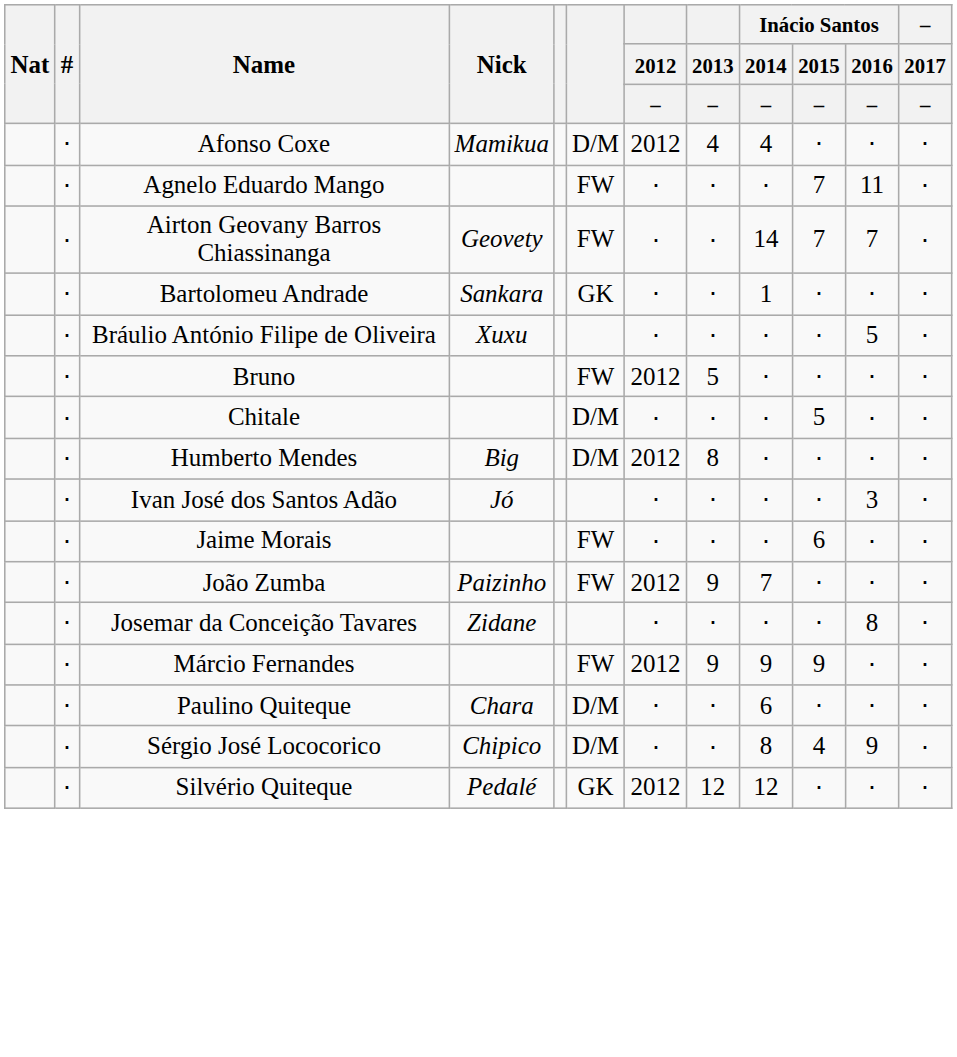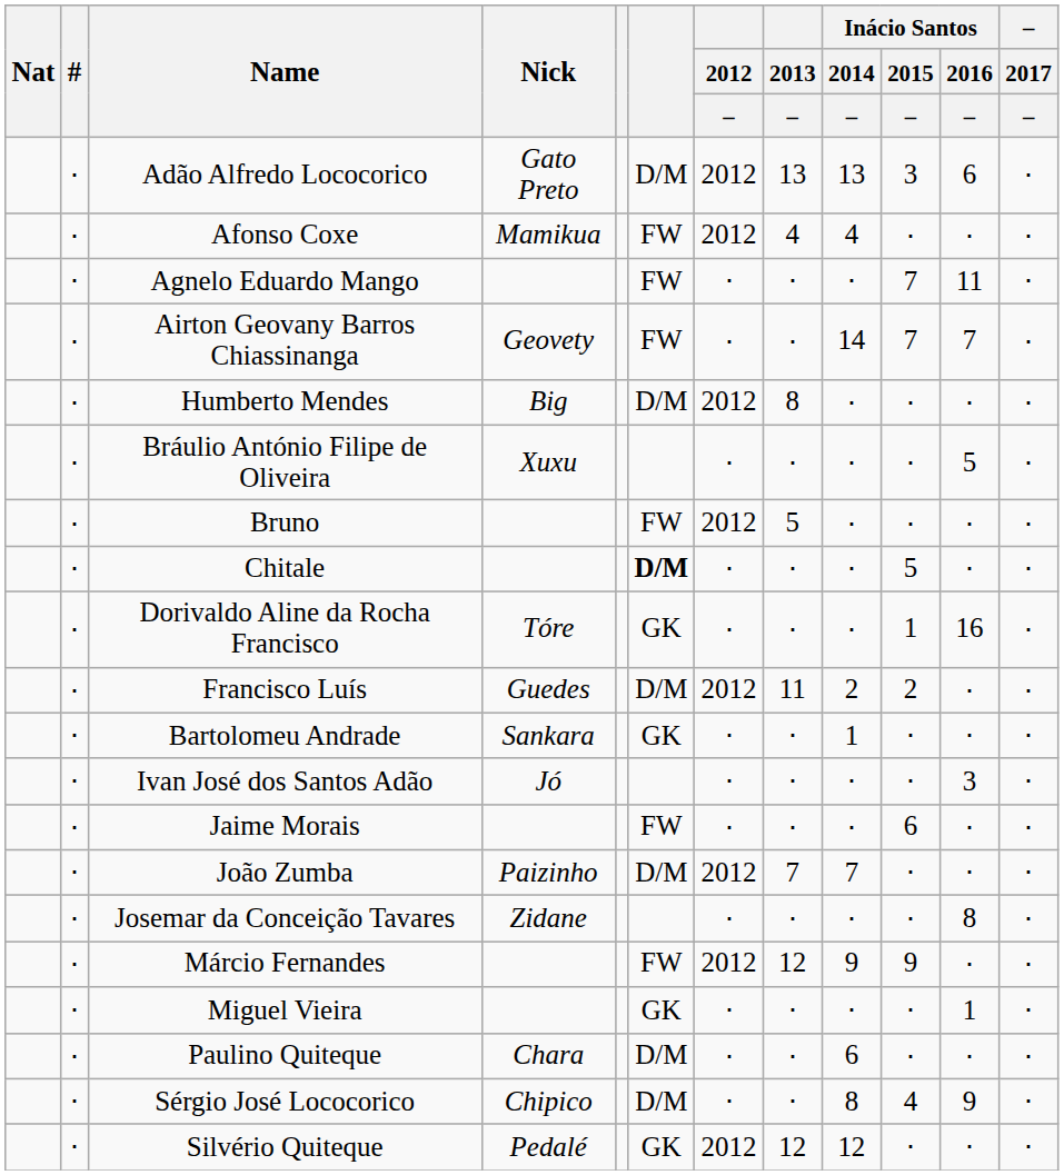+ row: ⋅ | Adão Alfredo Lococorico | Gato Preto | D/M | 2012 | 13 | 13 | 3 | 6 | ⋅
Afonso Coxe | column 6: D/M -> FW
rows swapped: Bartolomeu Andrade <-> Humberto Mendes
Chitale | column 6: normal -> bold
+ row: ⋅ | Dorivaldo Aline da Rocha Francisco | Tóre | GK | ⋅ | ⋅ | ⋅ | 1 | 16 | ⋅
+ row: ⋅ | Francisco Luís | Guedes | D/M | 2012 | 11 | 2 | 2 | ⋅ | ⋅
João Zumba | column 6: FW -> D/M
João Zumba | 2013 / –: 9 -> 7
Márcio Fernandes | 2013 / –: 9 -> 12
+ row: ⋅ | Miguel Vieira | GK | ⋅ | ⋅ | ⋅ | ⋅ | 1 | ⋅
